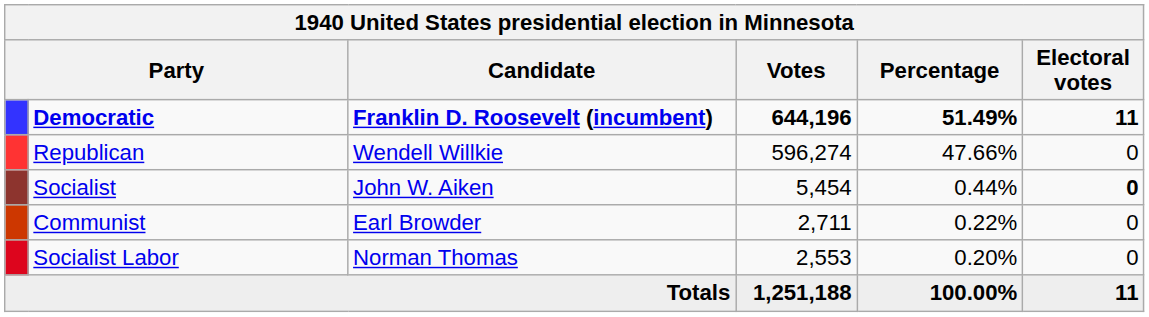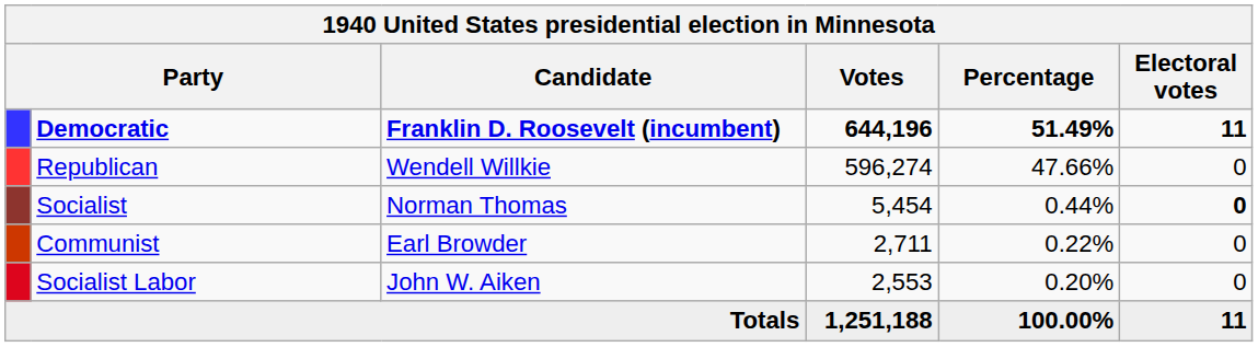Socialist | Candidate: John W. Aiken -> Norman Thomas
Socialist Labor | Candidate: Norman Thomas -> John W. Aiken
